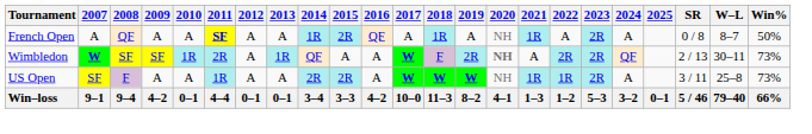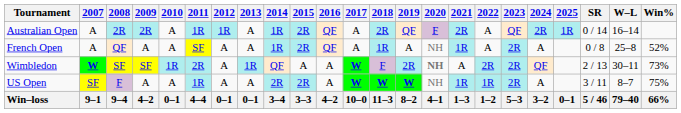+ row: Australian Open | A | 2R | 2R | A | 1R | 1R | A | 1R | 2R | QF | A | 2R | QF | F | 2R | A | QF | 2R | 1R | 0 / 14 | 16–14
French Open | 2011: bold -> normal
French Open | W–L: 8–7 -> 25–8
French Open | Win%: 50% -> 52%
US Open | W–L: 25–8 -> 8–7
US Open | Win%: 73% -> 75%
